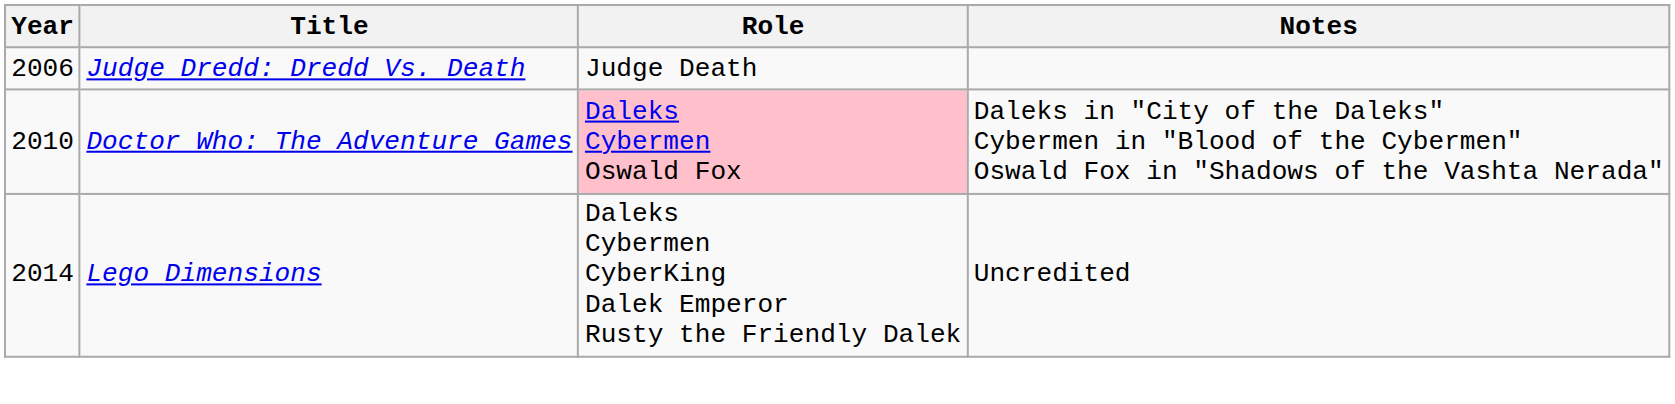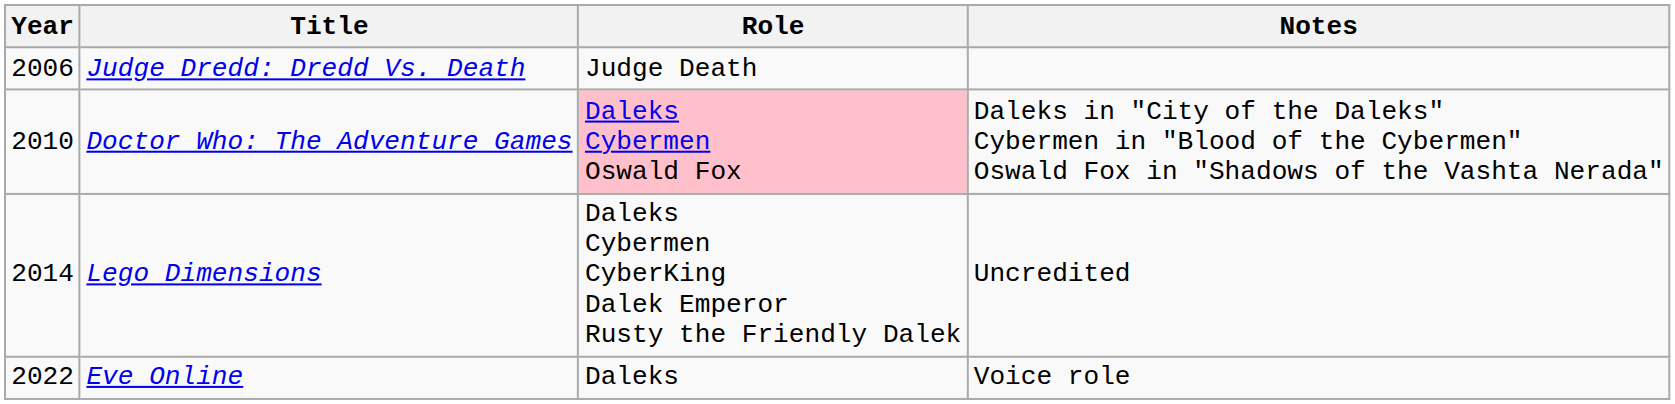+ row: 2022 | Eve Online | Daleks | Voice role
